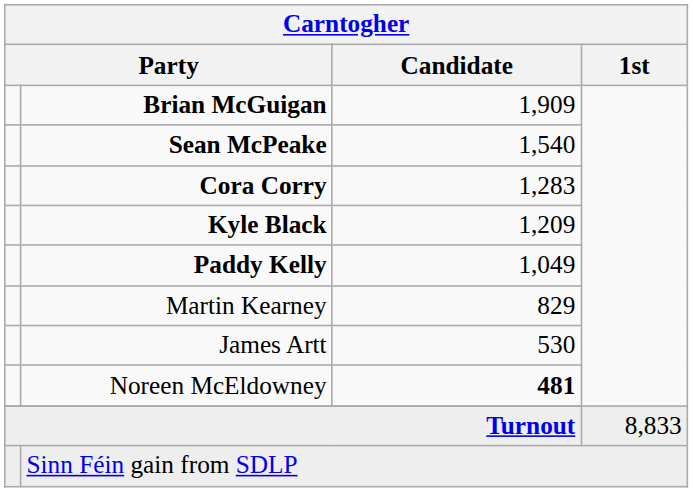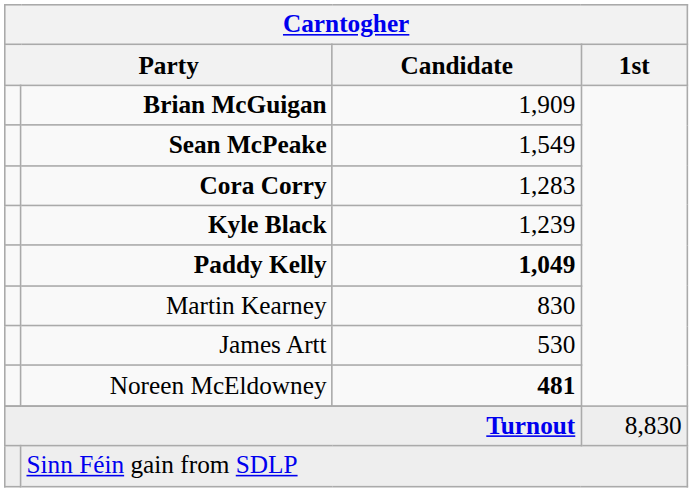Sean McPeake | Carntogher / Candidate: 1,540 -> 1,549
Kyle Black | Carntogher / Candidate: 1,209 -> 1,239
Paddy Kelly | Carntogher / Candidate: normal -> bold
Martin Kearney | Carntogher / Candidate: 829 -> 830
Turnout | Carntogher / 1st: 8,833 -> 8,830
